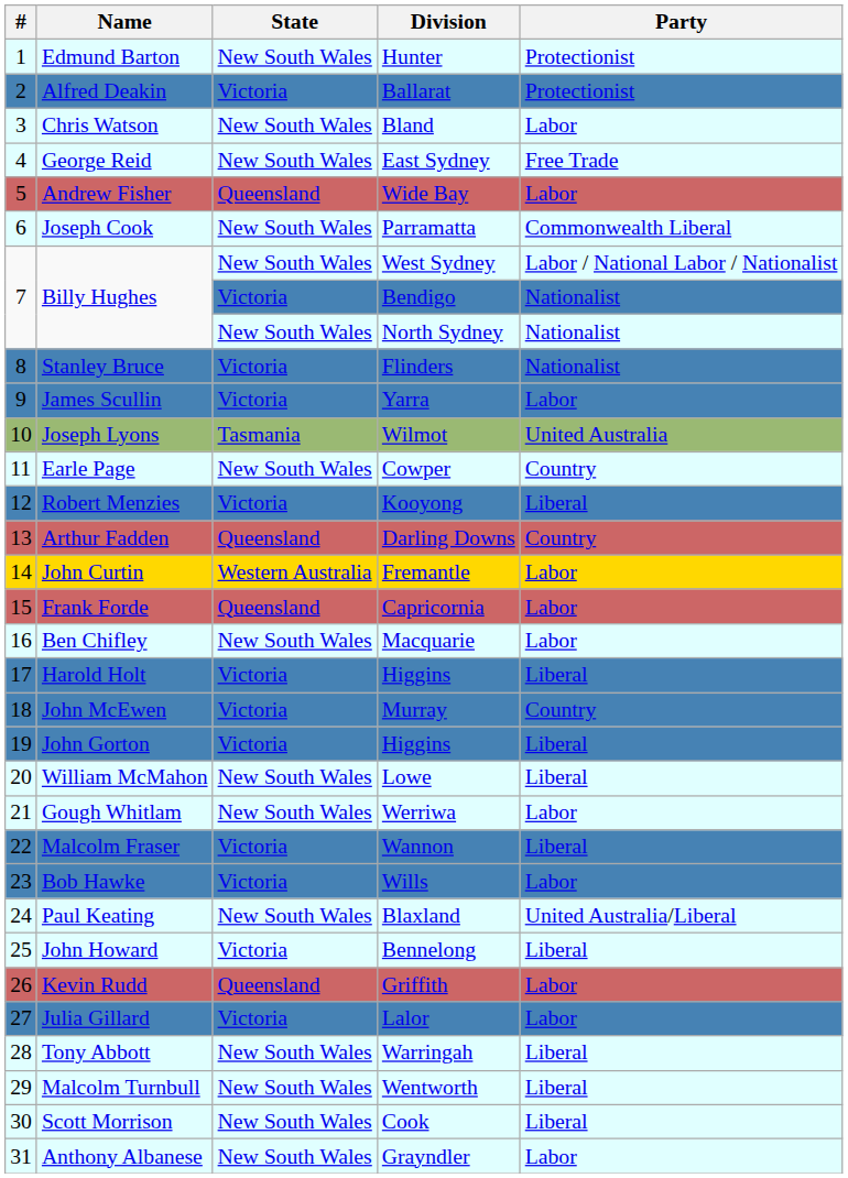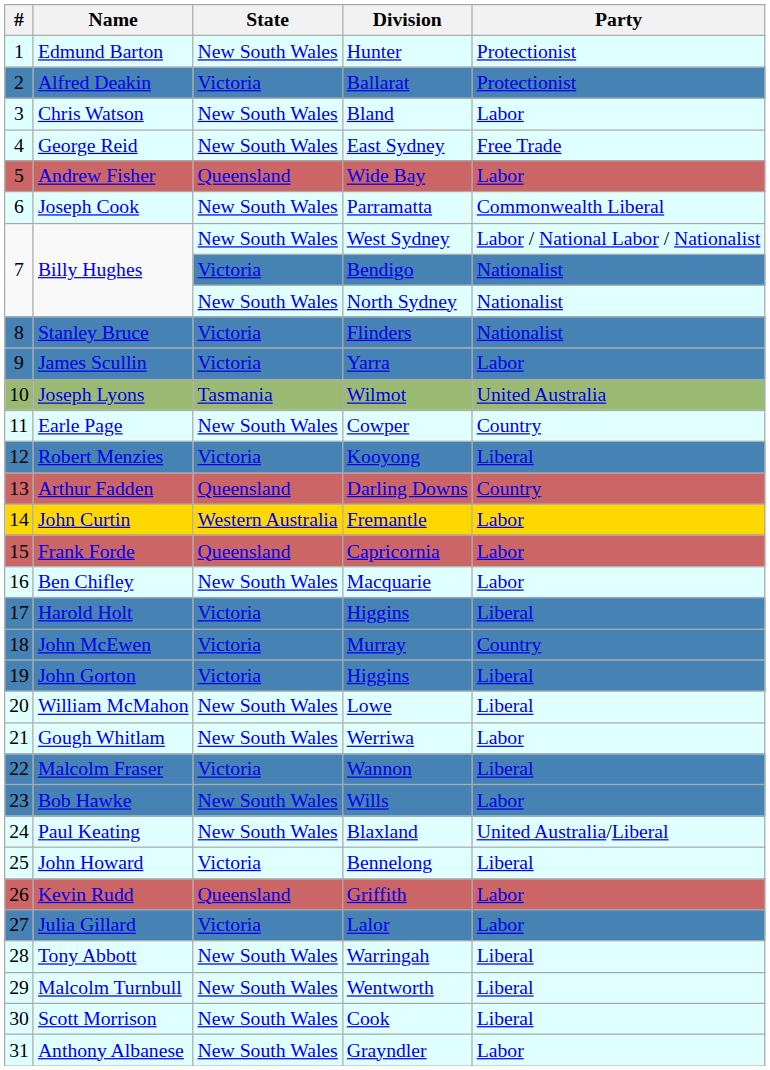Wills | State: Victoria -> New South Wales
